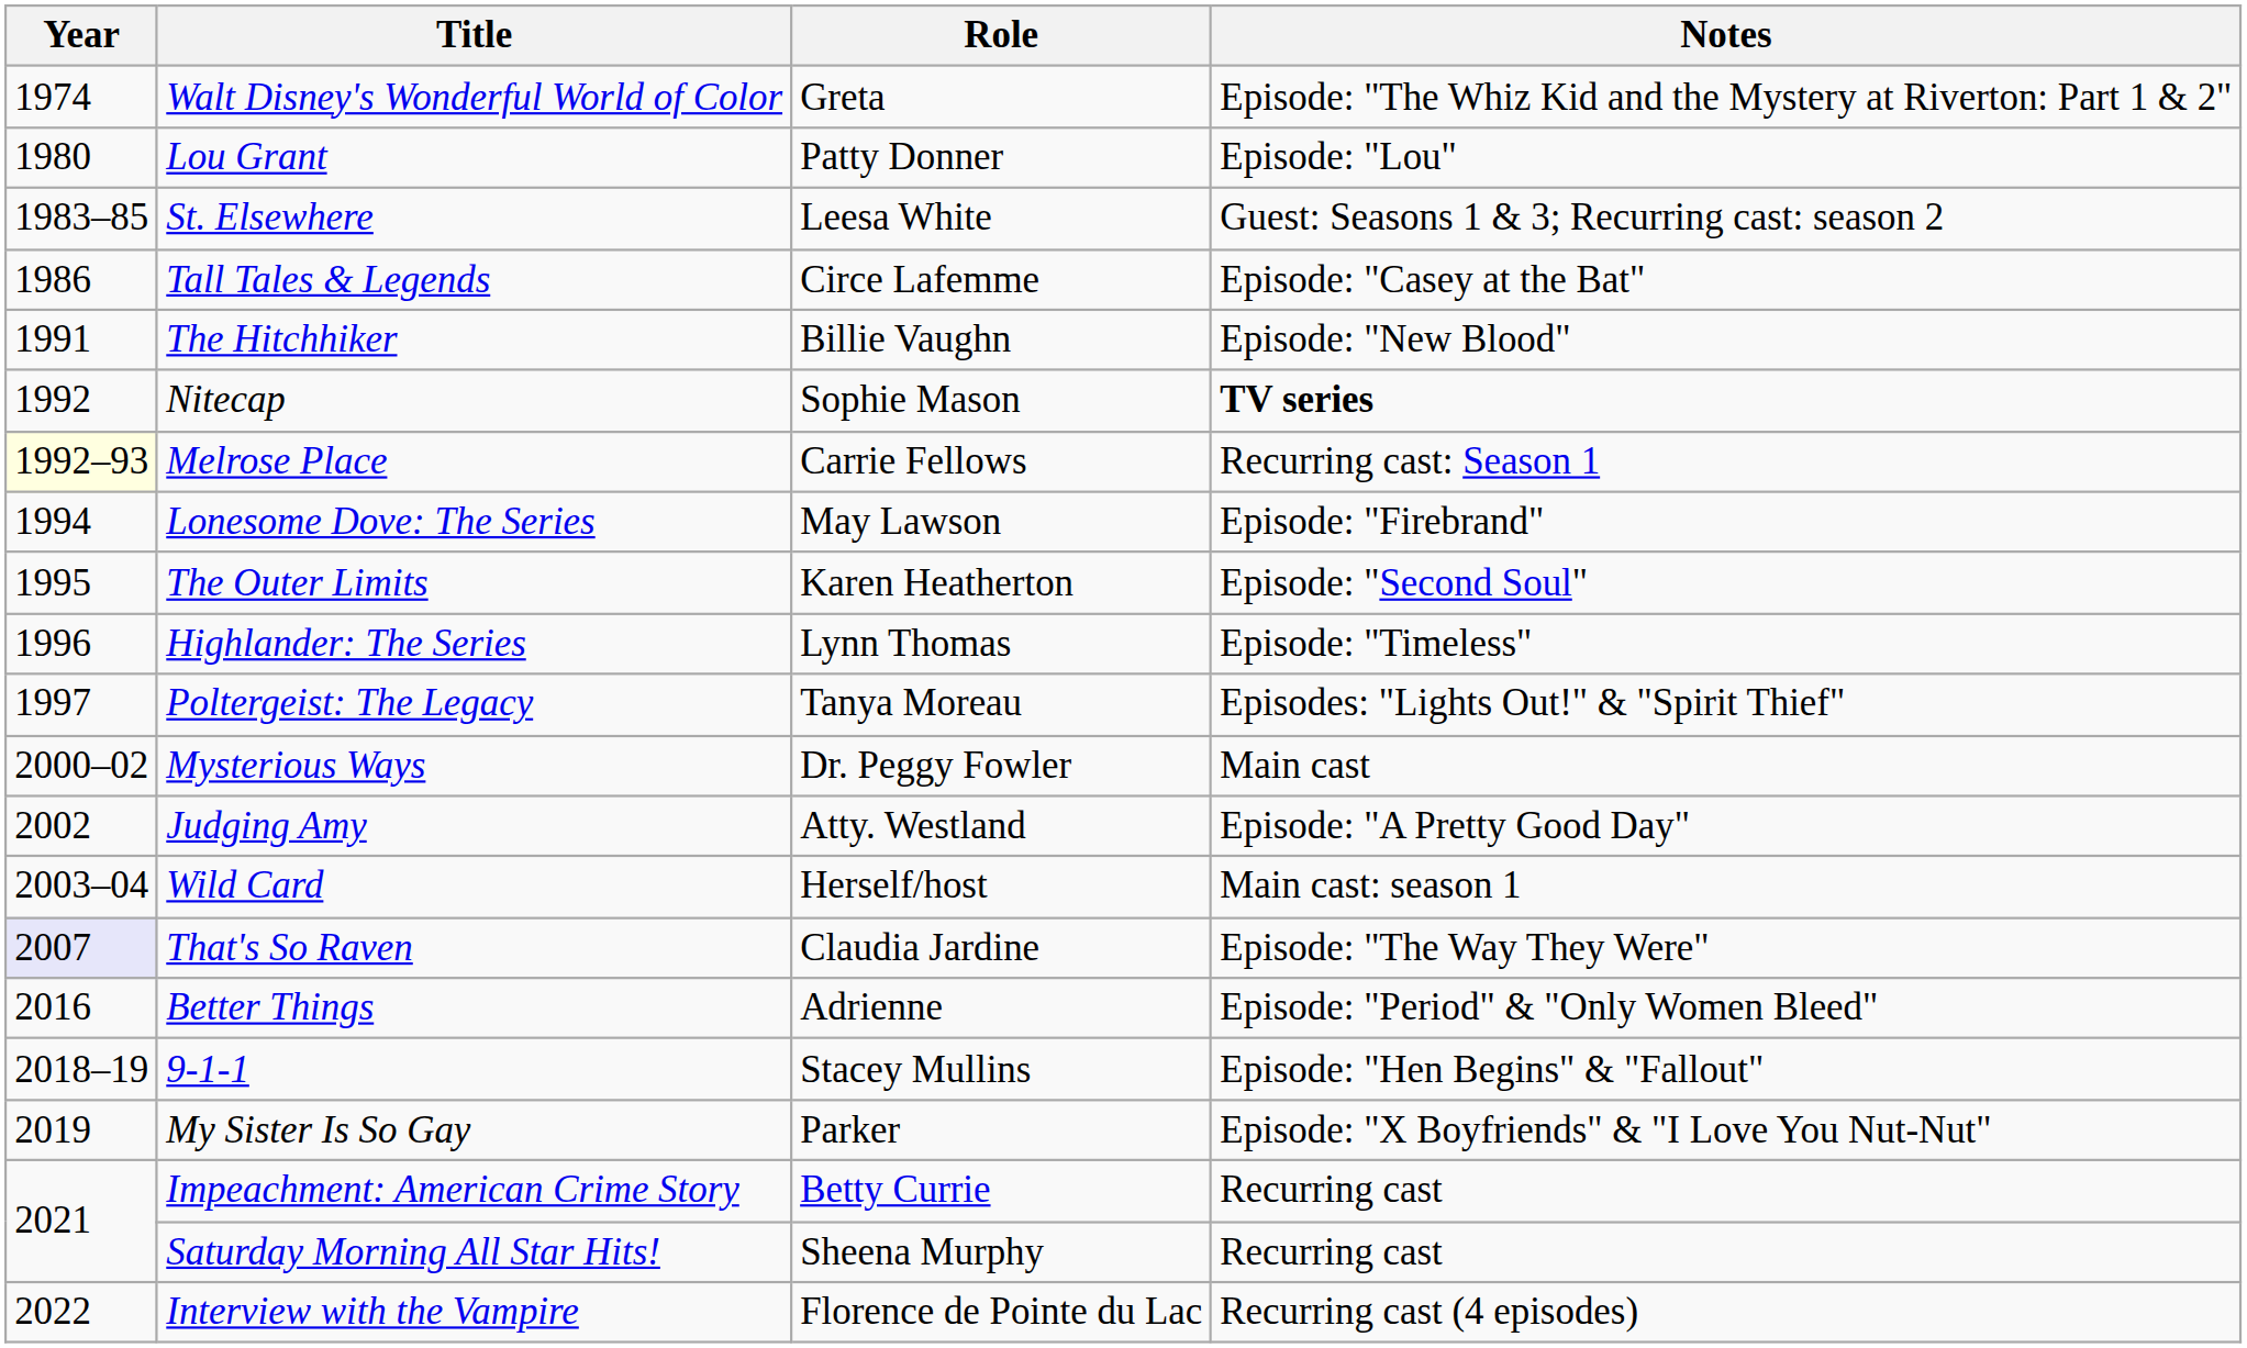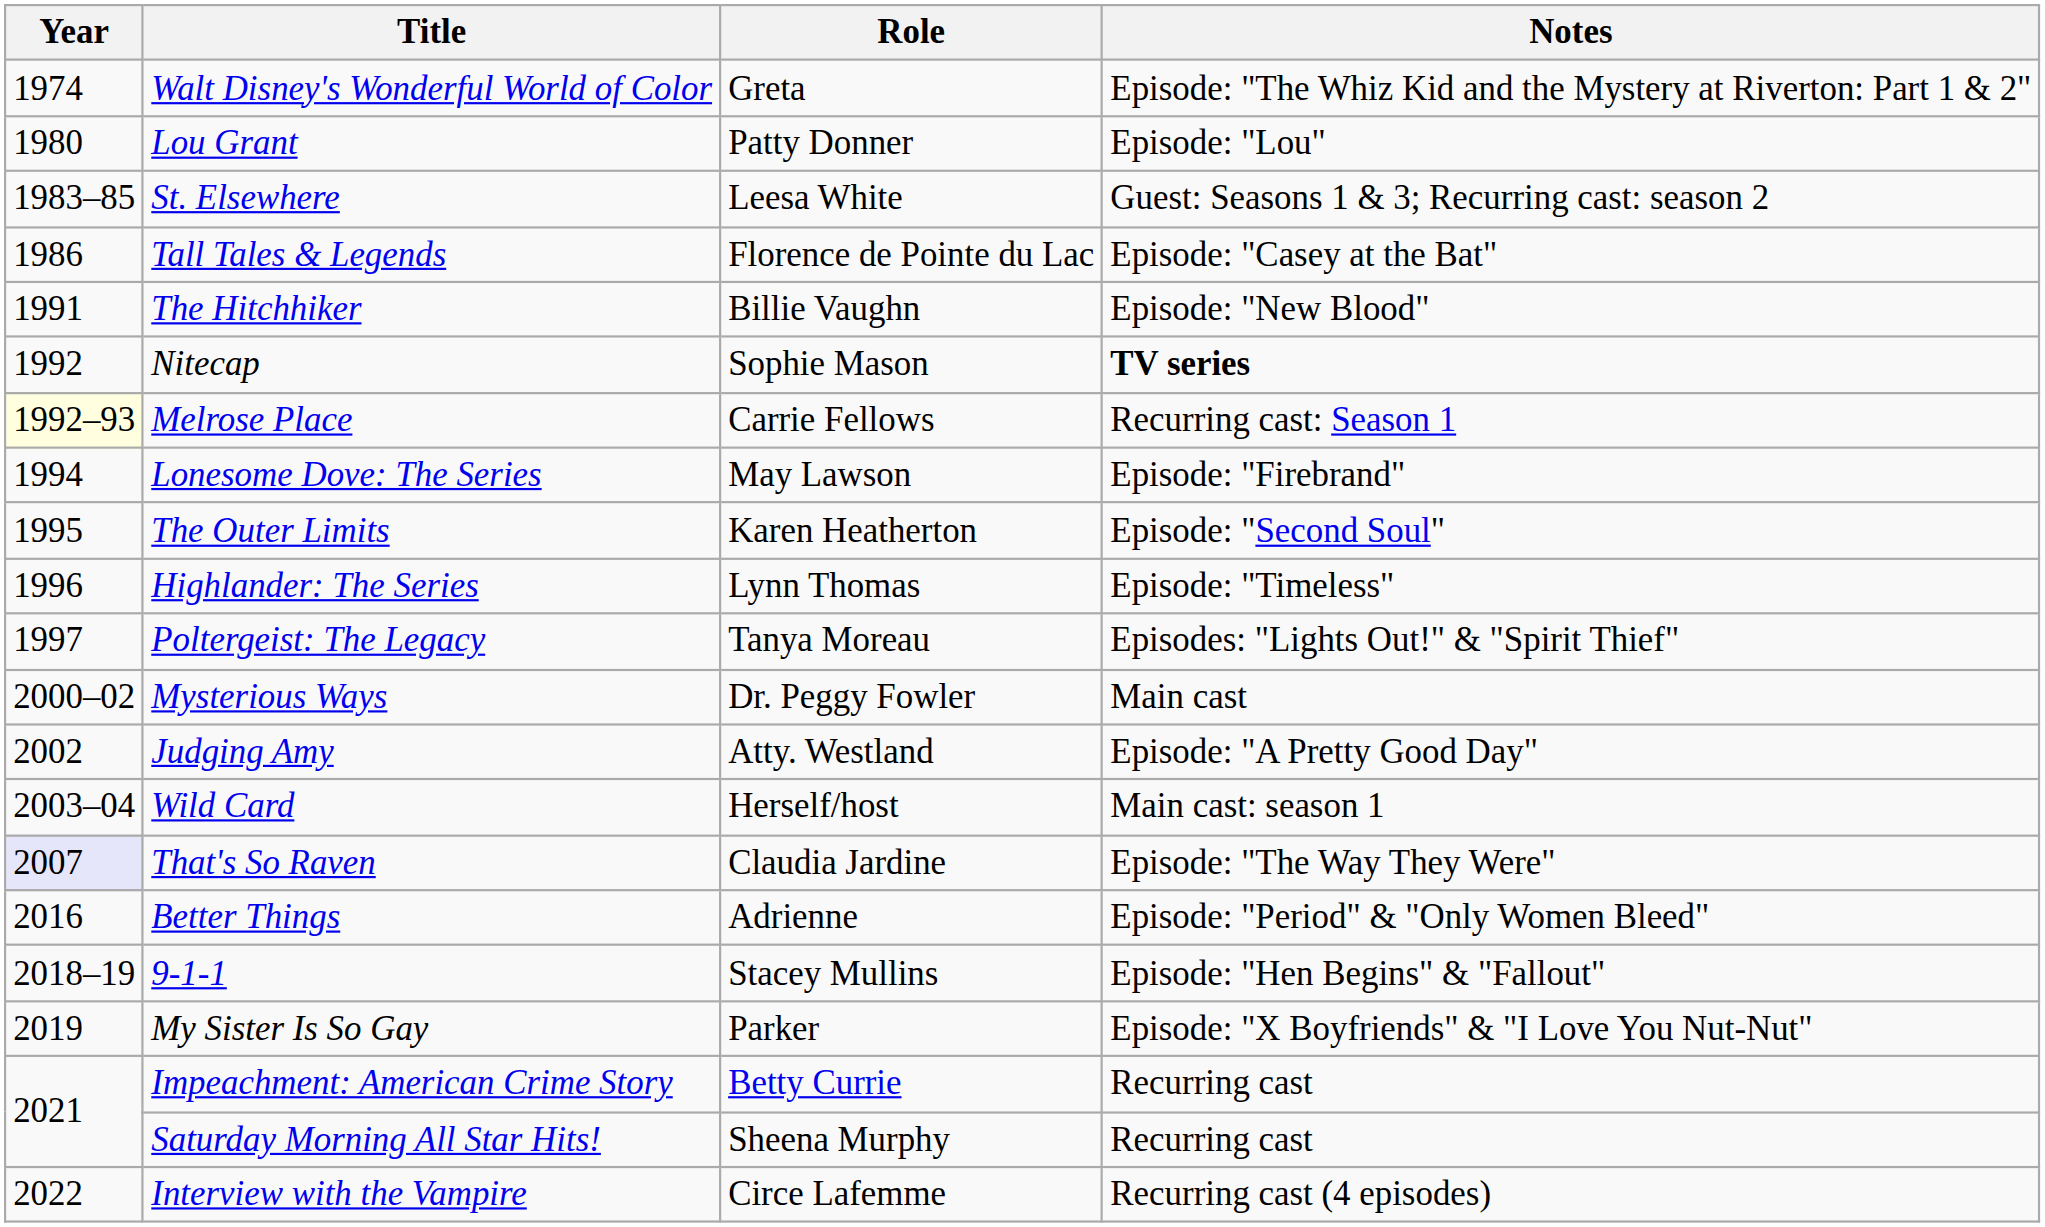Tall Tales & Legends | Role: Circe Lafemme -> Florence de Pointe du Lac
Interview with the Vampire | Role: Florence de Pointe du Lac -> Circe Lafemme
